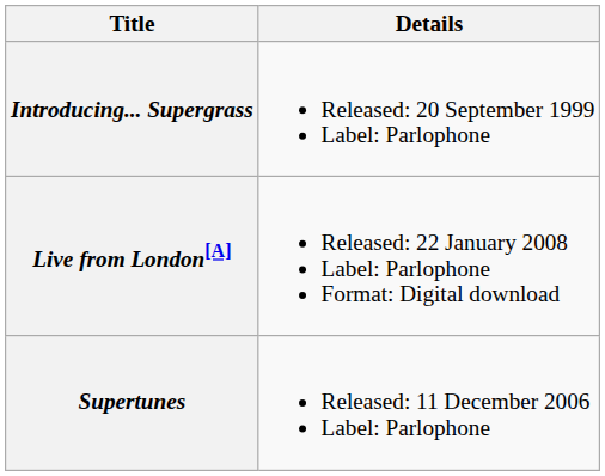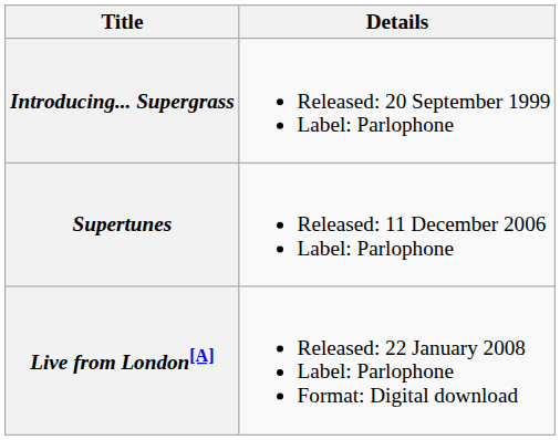rows swapped: Supertunes <-> Live from London[A]
